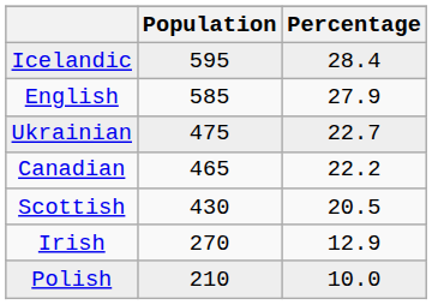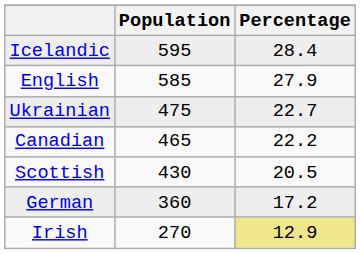+ row: German | 360 | 17.2
Irish | Percentage: no background -> khaki background
- row: Polish | 210 | 10.0
